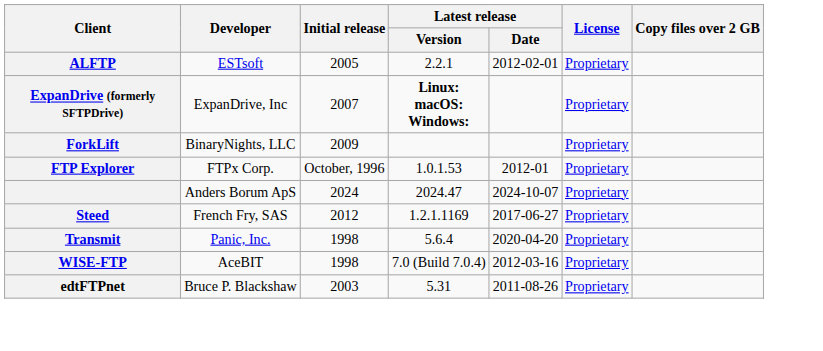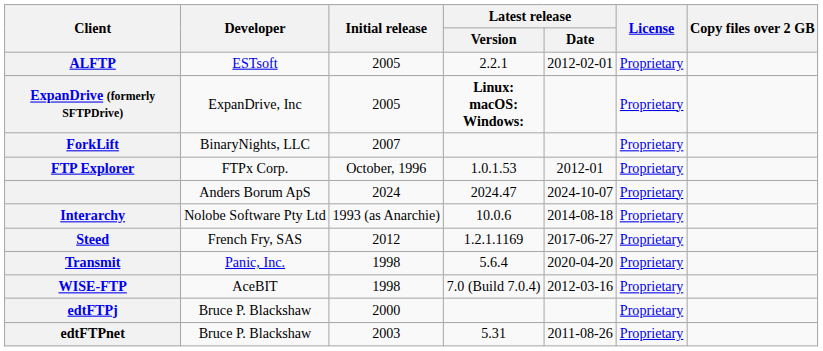ExpanDrive (formerly SFTPDrive) | Initial release: 2007 -> 2005
ForkLift | Initial release: 2009 -> 2007
+ row: Interarchy | Nolobe Software Pty Ltd | 1993 (as Anarchie) | 10.0.6 | 2014-08-18 | Proprietary
+ row: edtFTPj | Bruce P. Blackshaw | 2000 | Proprietary
